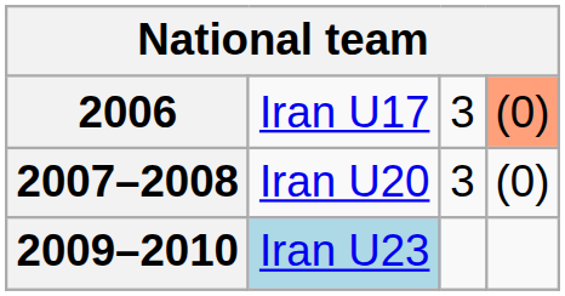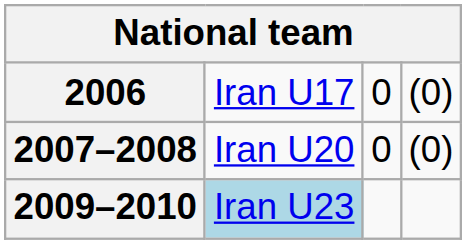2006 | column 3: 3 -> 0
2006 | column 4: lightsalmon background -> no background
2007–2008 | column 3: 3 -> 0
